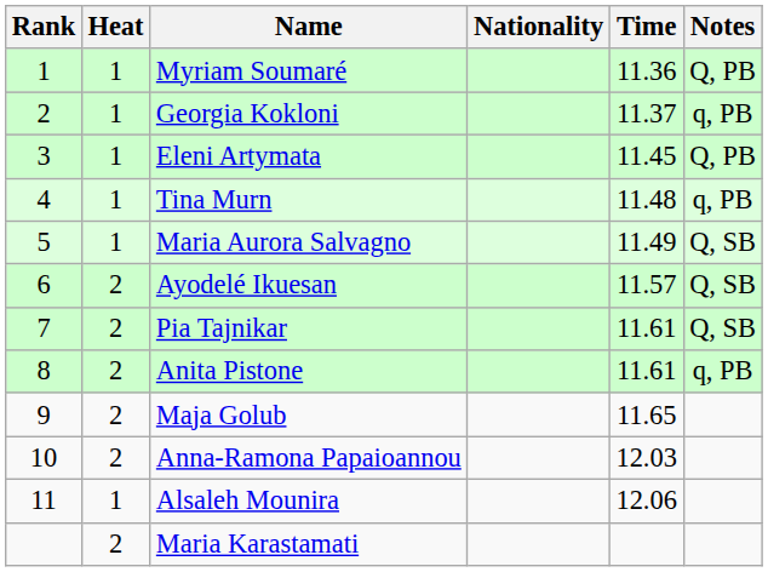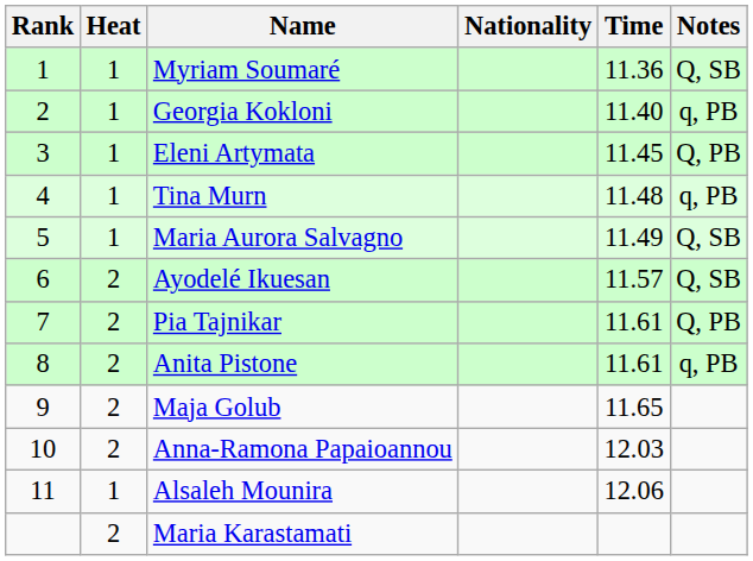Myriam Soumaré | Notes: Q, PB -> Q, SB
Georgia Kokloni | Time: 11.37 -> 11.40
Pia Tajnikar | Notes: Q, SB -> Q, PB
